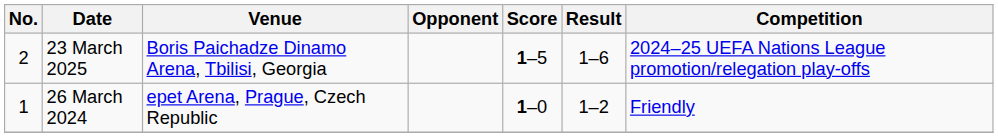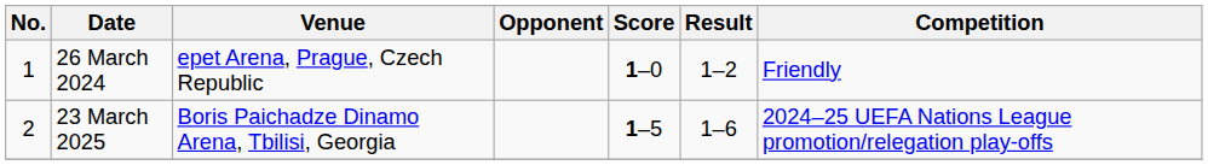rows swapped: 26 March 2024 <-> 23 March 2025
